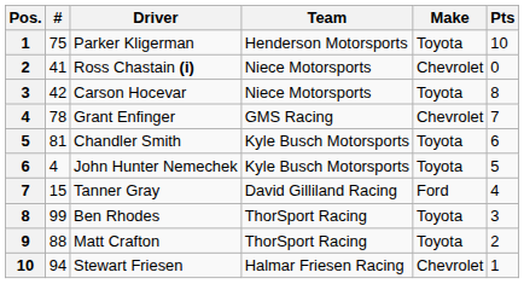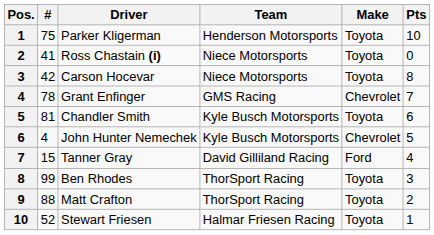Ross Chastain (i) | Make: Chevrolet -> Toyota
John Hunter Nemechek | Make: Toyota -> Chevrolet
Stewart Friesen | #: 94 -> 52
Stewart Friesen | Make: Chevrolet -> Toyota
